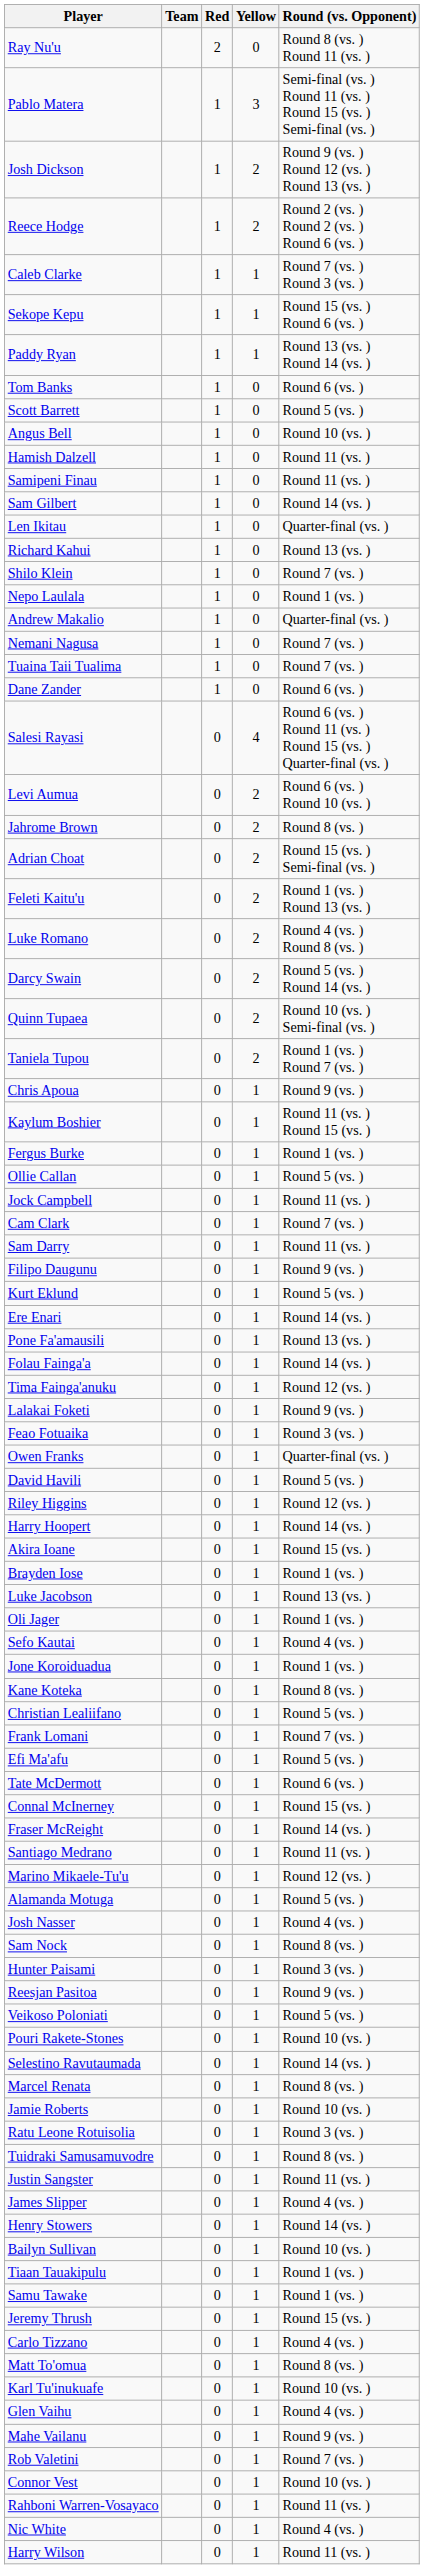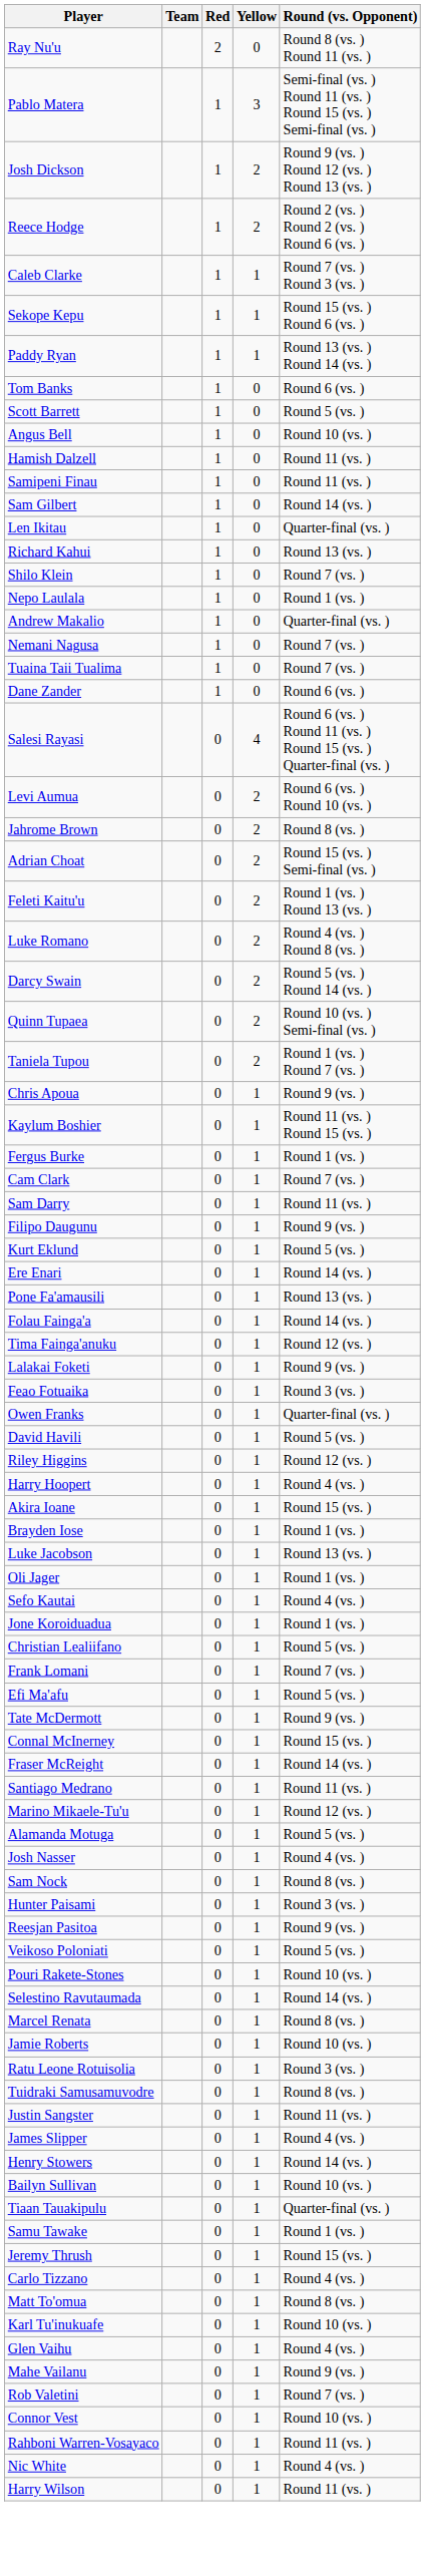- row: Ollie Callan | 0 | 1 | Round 5 (vs. )
- row: Jock Campbell | 0 | 1 | Round 11 (vs. )
Harry Hoopert | Round (vs. Opponent): Round 14 (vs. ) -> Round 4 (vs. )
- row: Kane Koteka | 0 | 1 | Round 8 (vs. )
Tate McDermott | Round (vs. Opponent): Round 6 (vs. ) -> Round 9 (vs. )
Tiaan Tauakipulu | Round (vs. Opponent): Round 1 (vs. ) -> Quarter-final (vs. )
